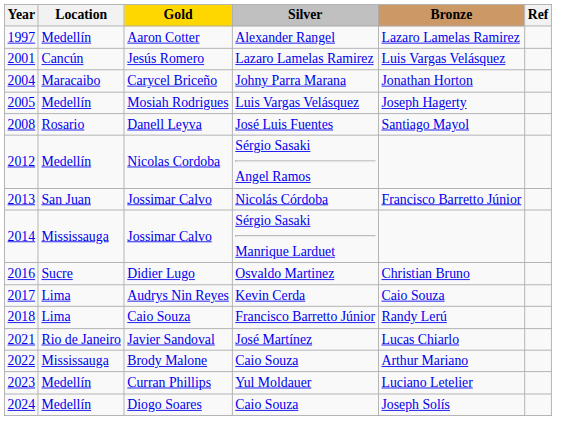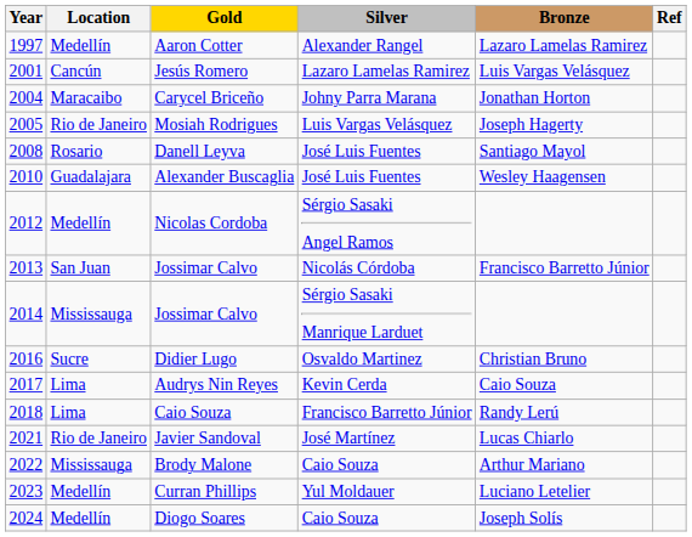Mosiah Rodrigues | Location: Medellín -> Rio de Janeiro
+ row: 2010 | Guadalajara | Alexander Buscaglia | José Luis Fuentes | Wesley Haagensen
